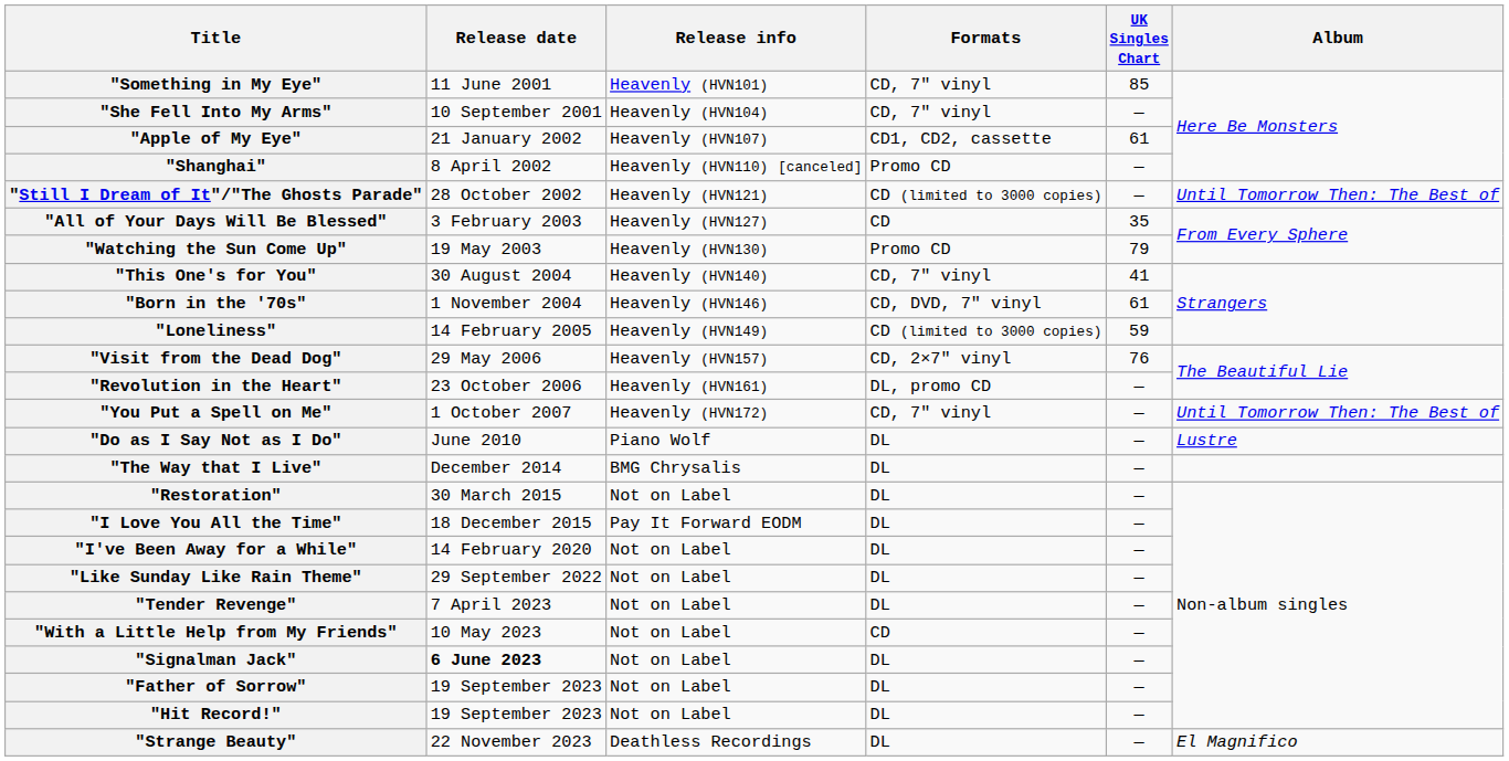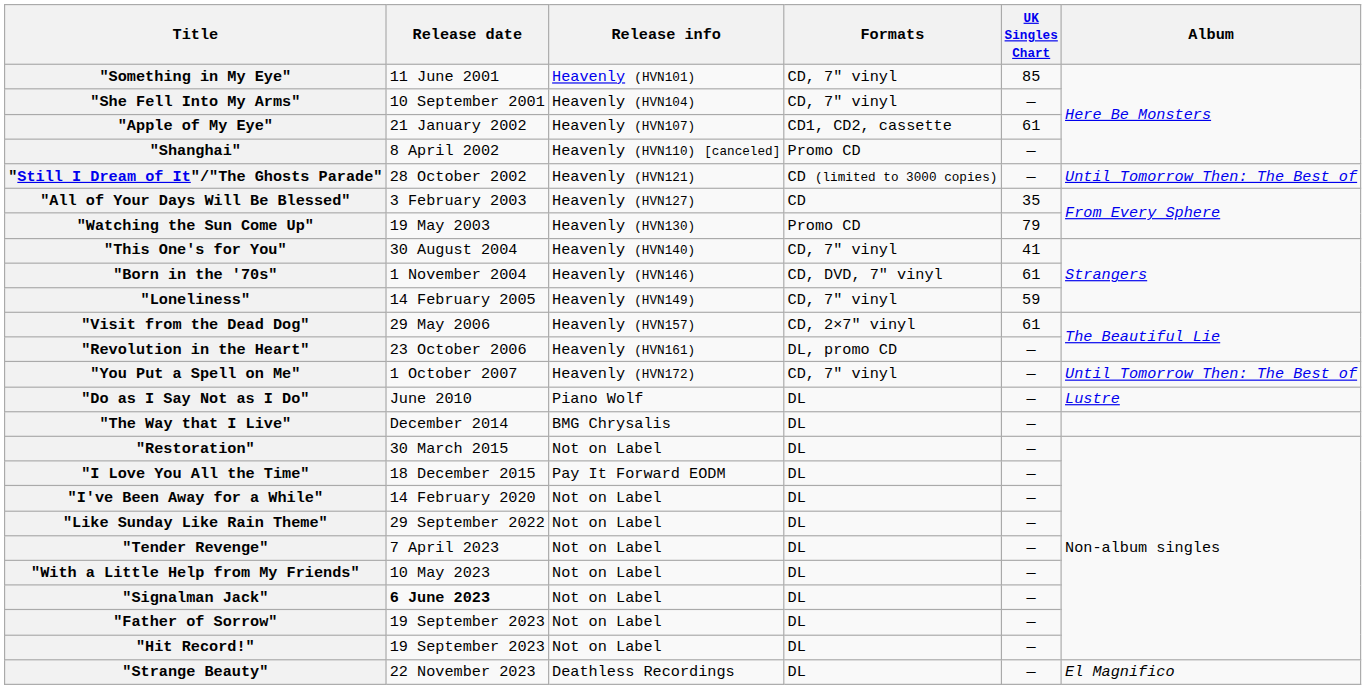"Loneliness" | Formats: CD (limited to 3000 copies) -> CD, 7" vinyl
"Visit from the Dead Dog" | UK Singles Chart: 76 -> 61
"With a Little Help from My Friends" | Formats: CD -> DL
